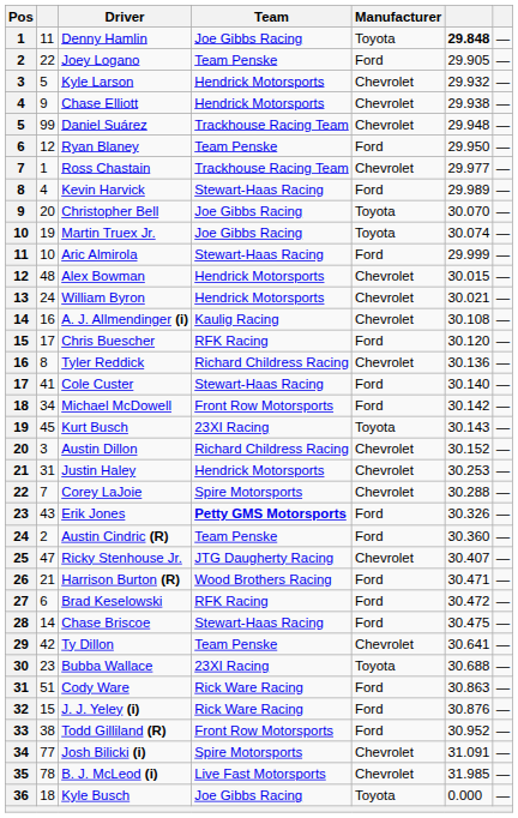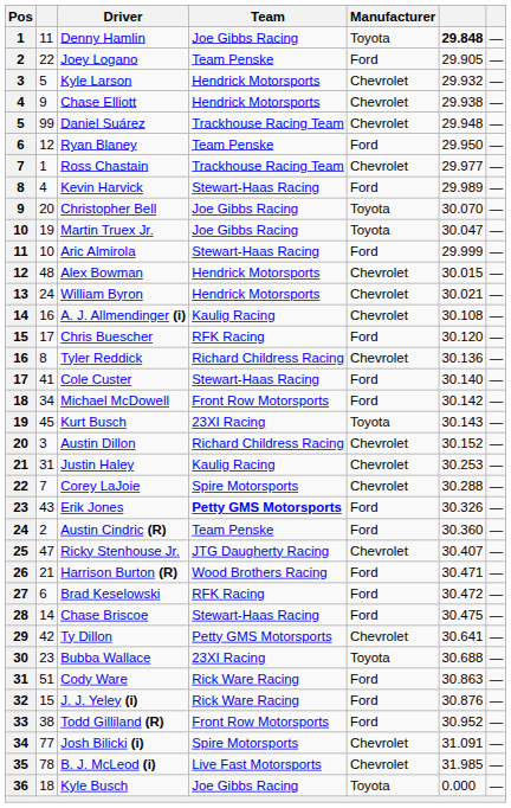Martin Truex Jr. | column 6: 30.074 -> 30.047
Justin Haley | Team: Hendrick Motorsports -> Kaulig Racing
Ty Dillon | Team: Team Penske -> Petty GMS Motorsports
